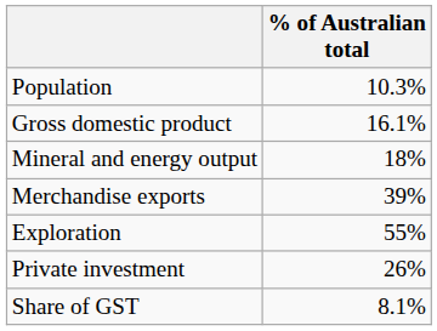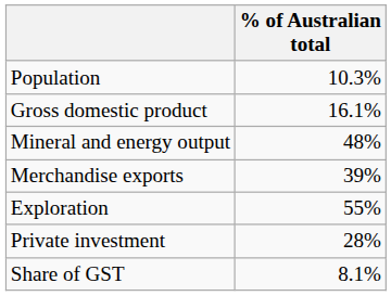Mineral and energy output | % of Australian total: 18% -> 48%
Private investment | % of Australian total: 26% -> 28%
